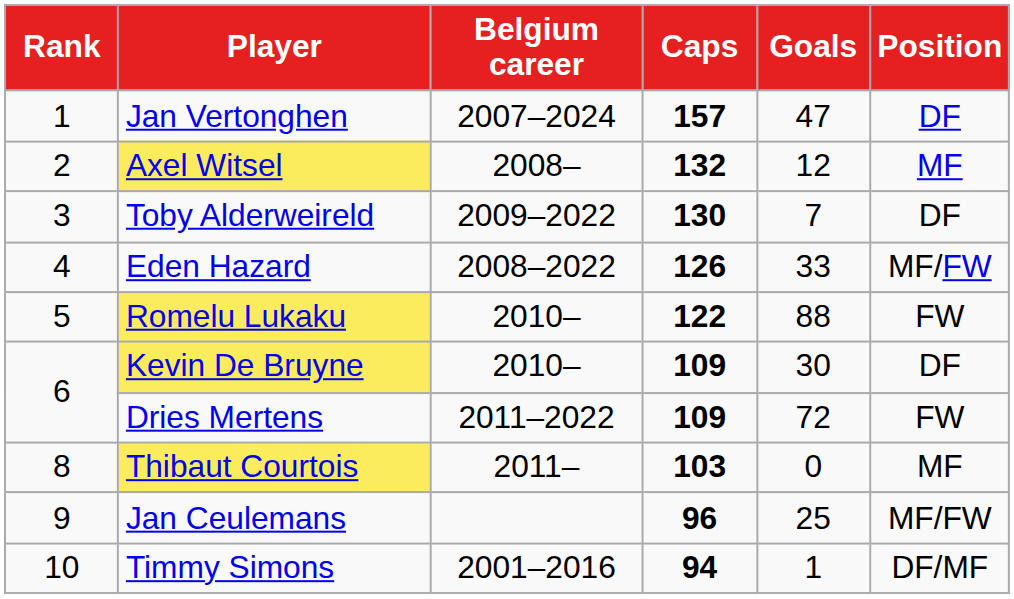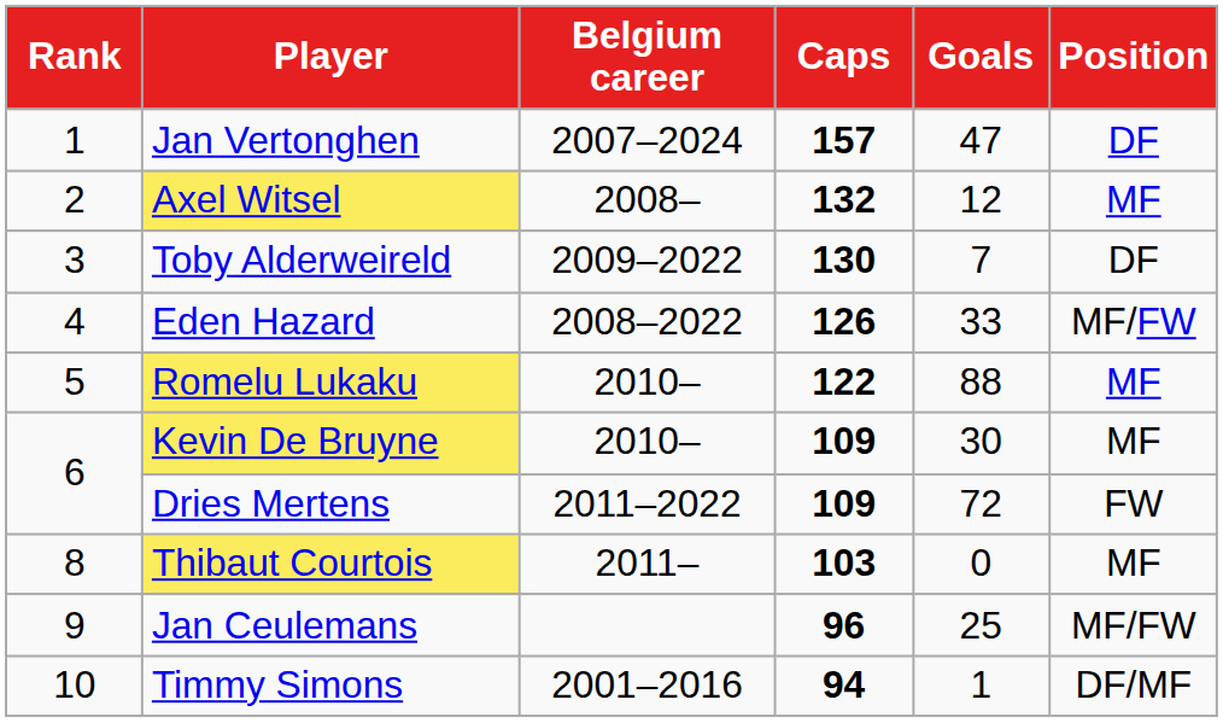Romelu Lukaku | Position: FW -> MF
Kevin De Bruyne | Position: DF -> MF
